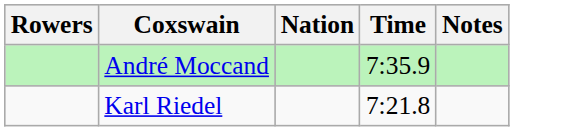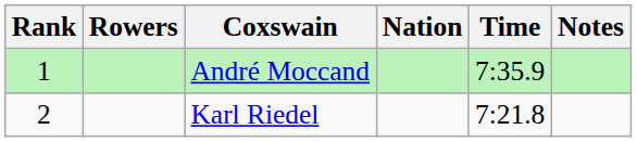+ column: Rank | 1 | 2
